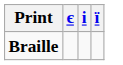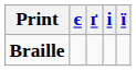+ column: ґ
